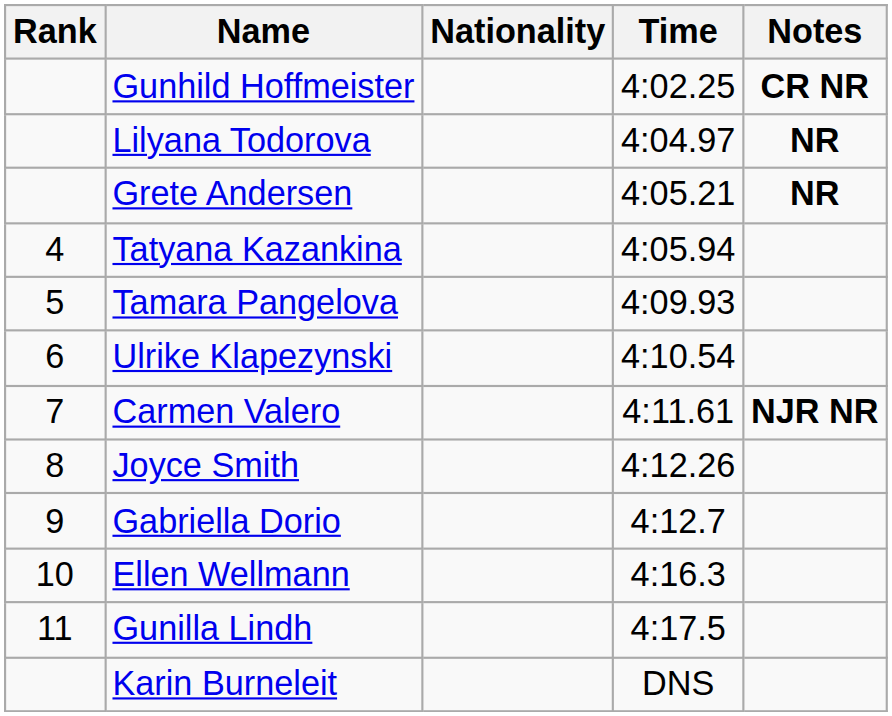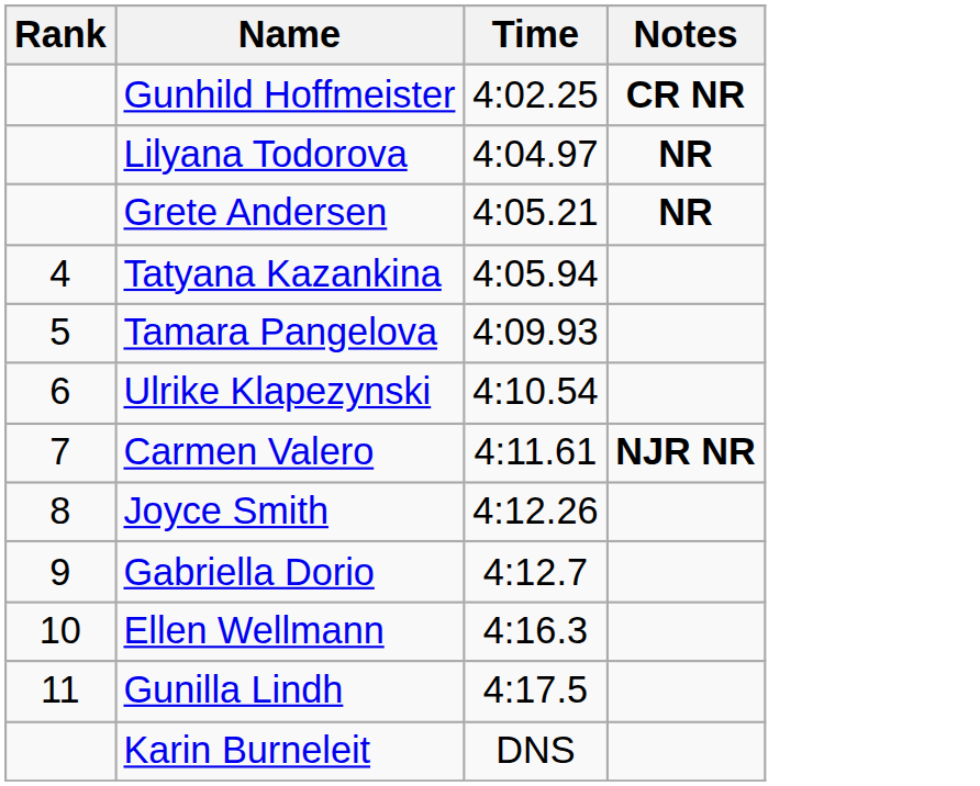- column: Nationality
